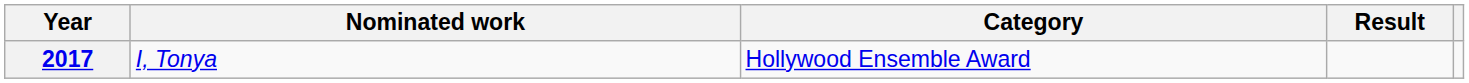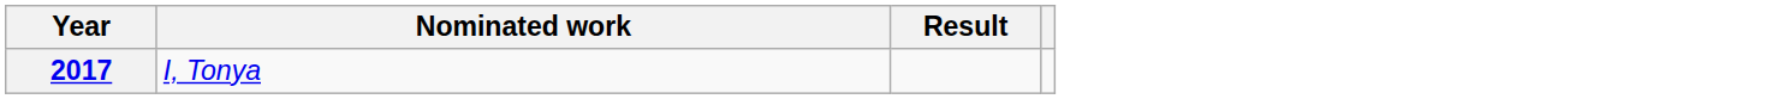- column: Category | Hollywood Ensemble Award
